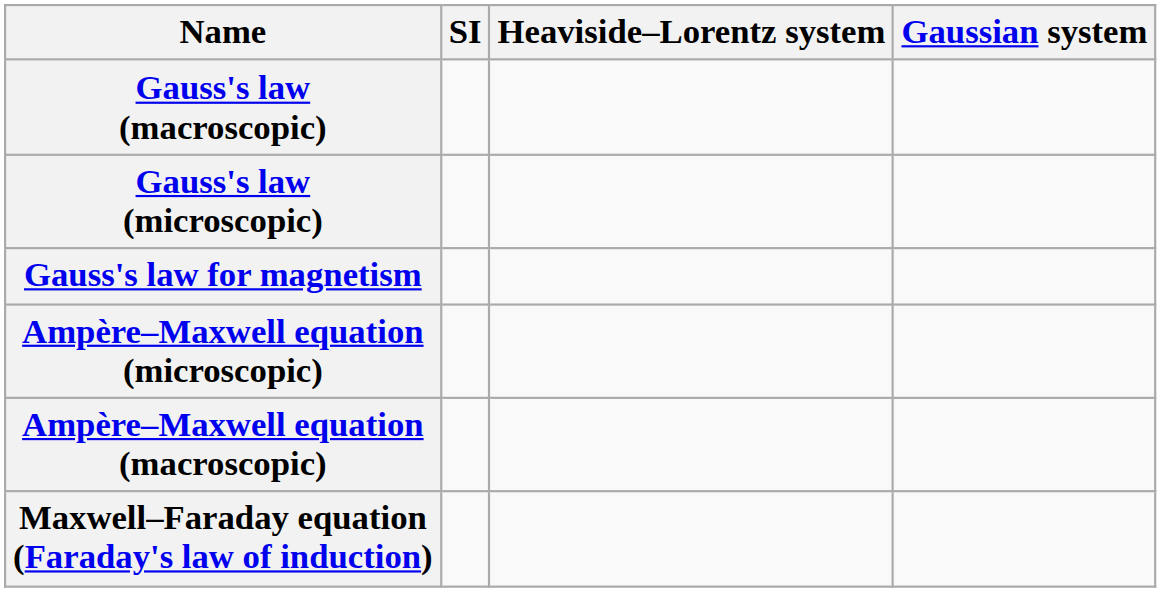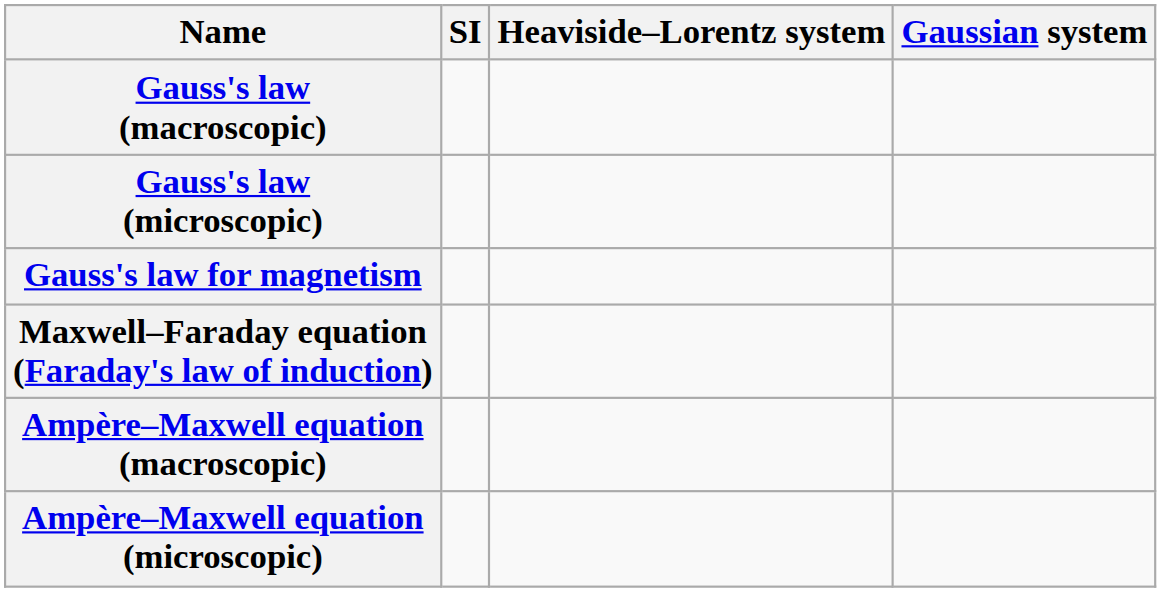rows swapped: Maxwell–Faraday equation (Faraday's law of induction) <-> Ampère–Maxwell equation (microscopic)
